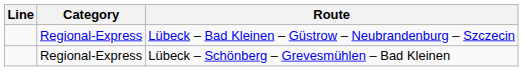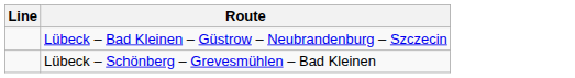- column: Category | Regional-Express | Regional-Express
